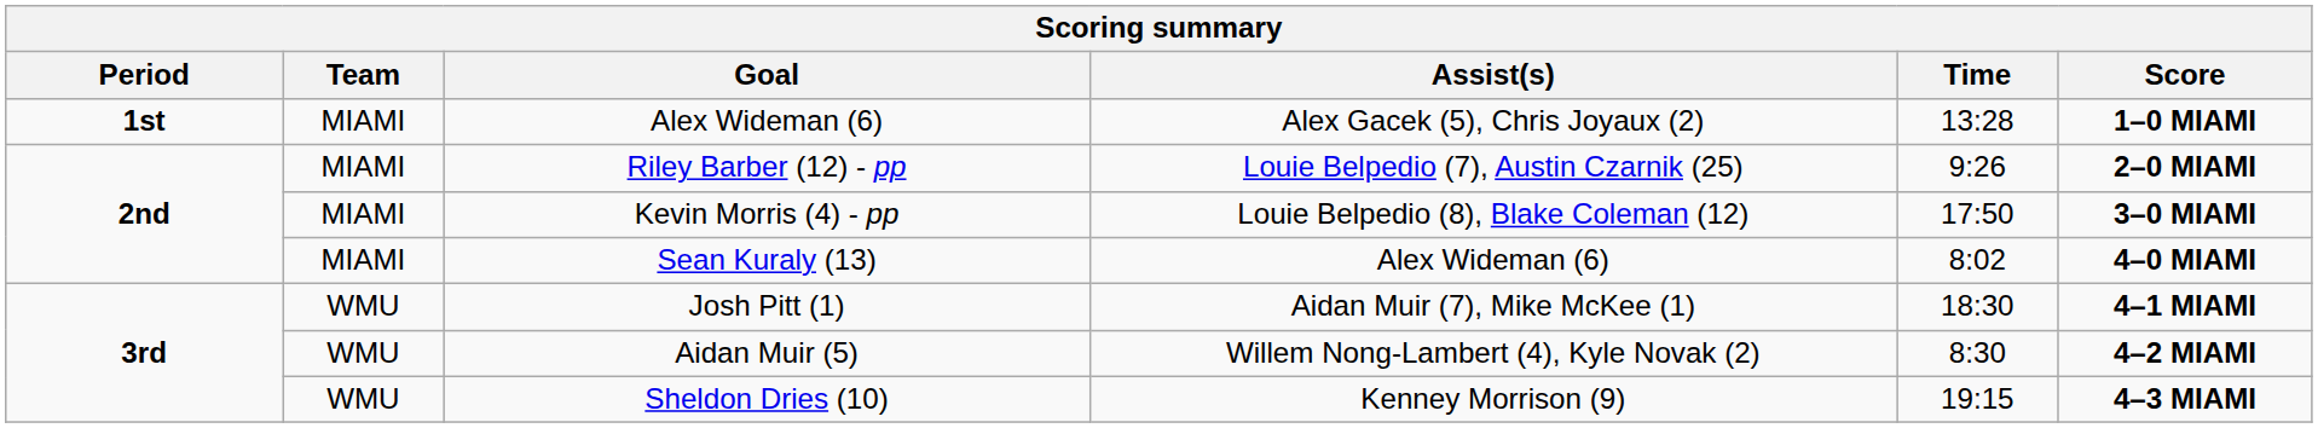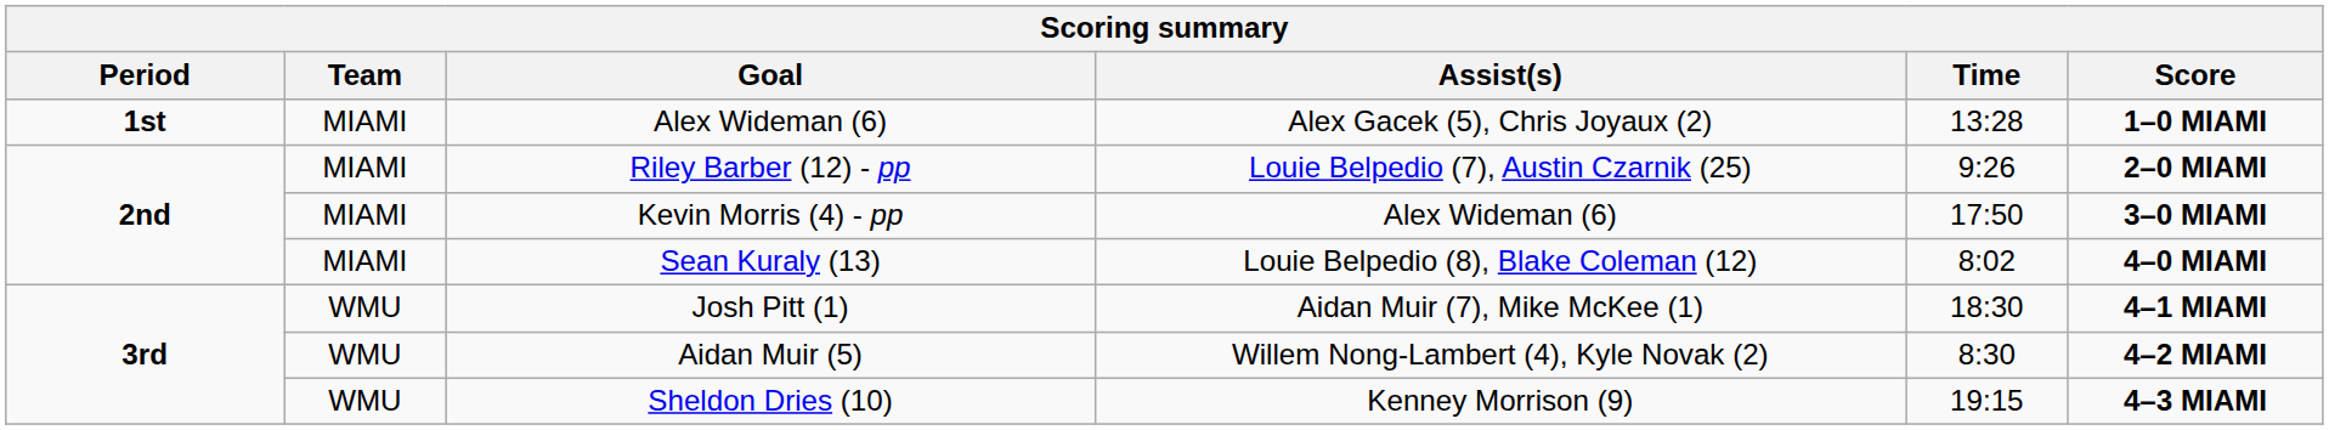Kevin Morris (4) - pp | Assist(s): Louie Belpedio (8), Blake Coleman (12) -> Alex Wideman (6)
Sean Kuraly (13) | Assist(s): Alex Wideman (6) -> Louie Belpedio (8), Blake Coleman (12)
